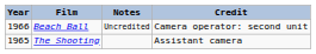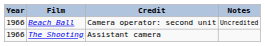columns swapped: Credit <-> Notes
The Shooting | Year: 1965 -> 1966
